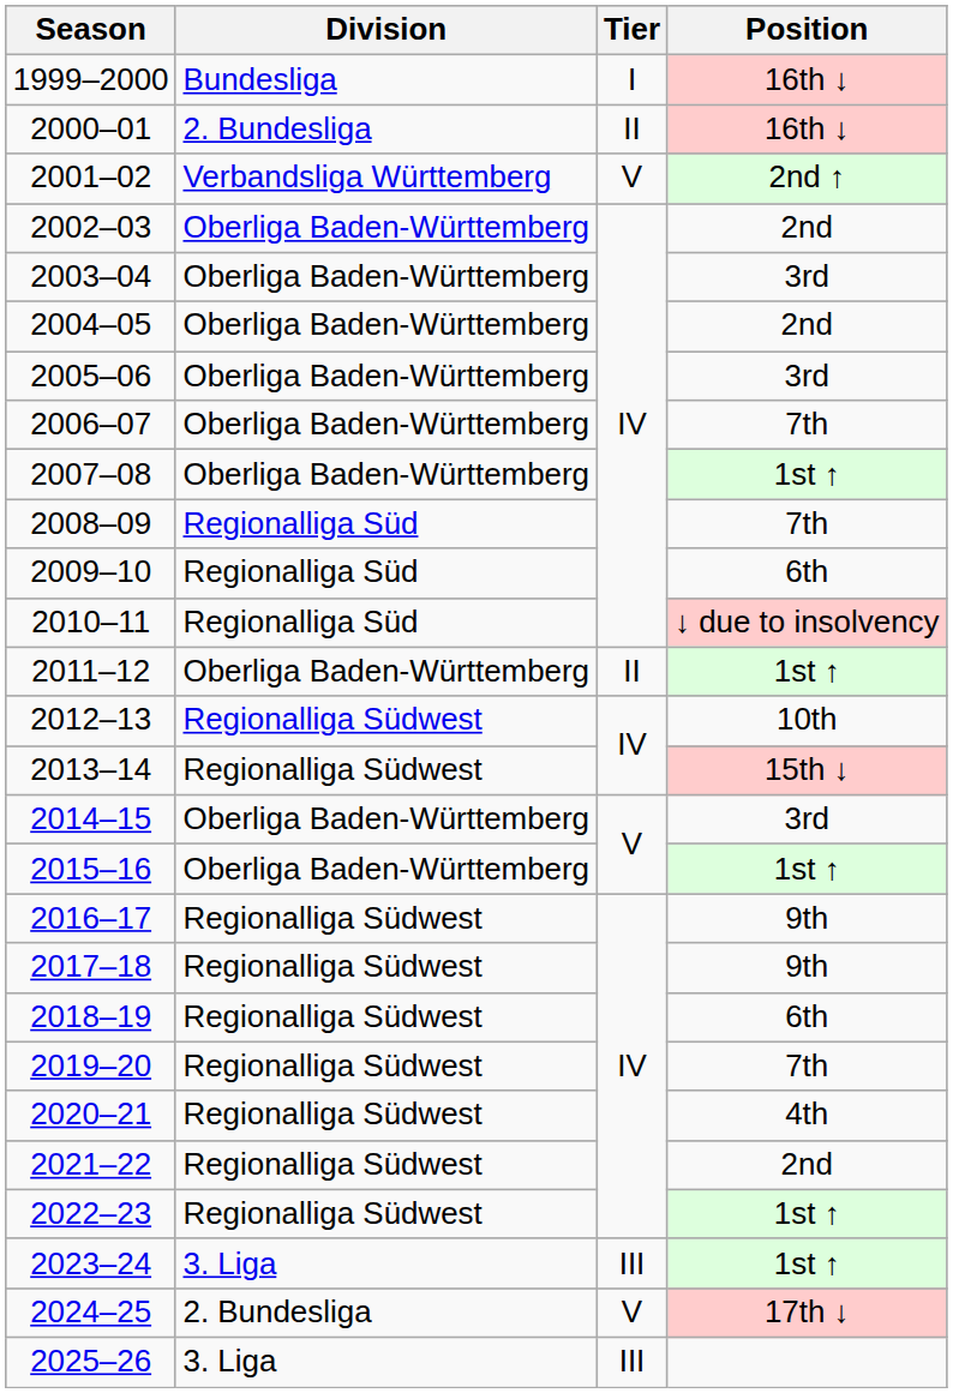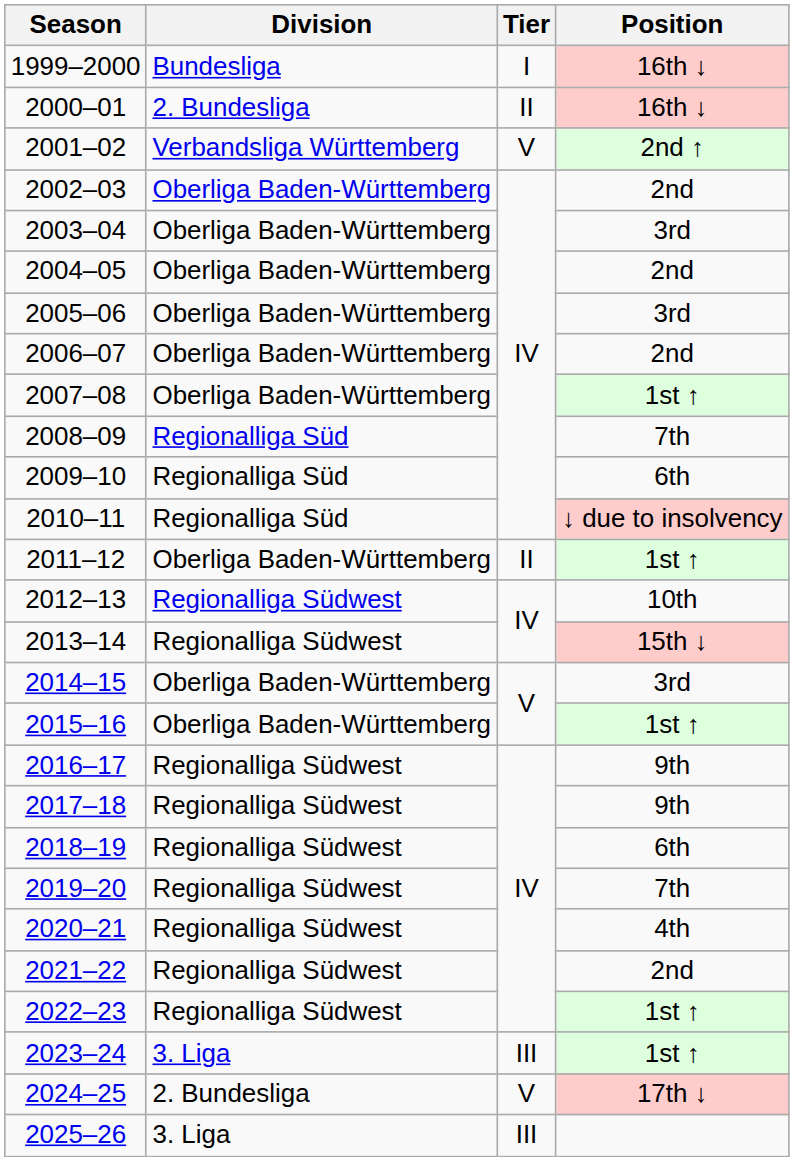2006–07 | Position: 7th -> 2nd
